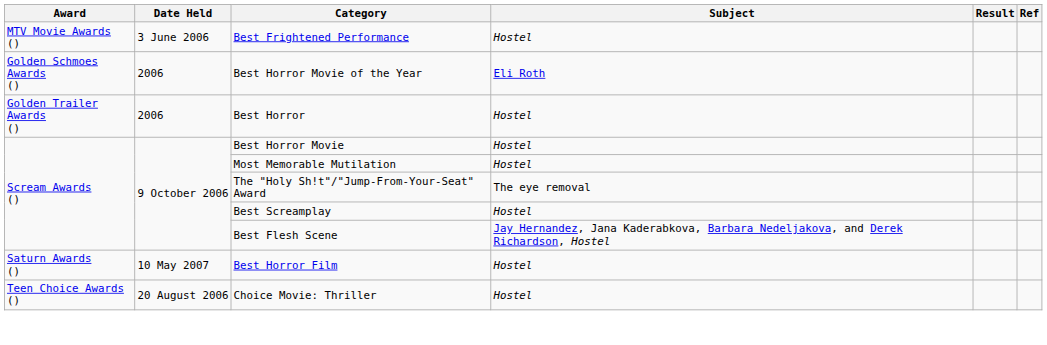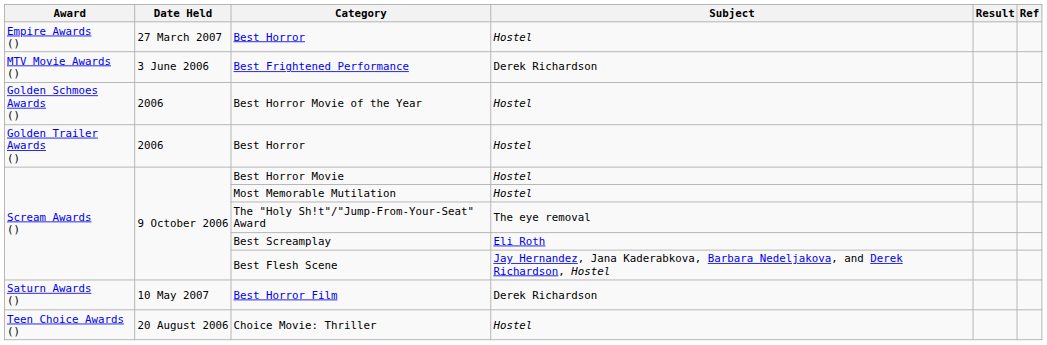+ row: Empire Awards () | 27 March 2007 | Best Horror | Hostel
Best Frightened Performance | Subject: Hostel -> Derek Richardson
Best Horror Movie of the Year | Subject: Eli Roth -> Hostel
Best Screamplay | Subject: Hostel -> Eli Roth
Best Horror Film | Subject: Hostel -> Derek Richardson
